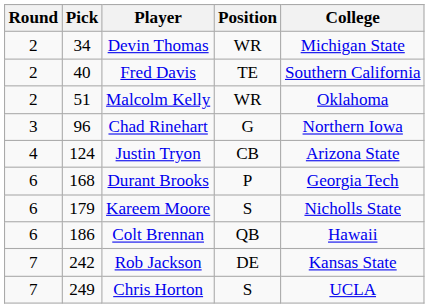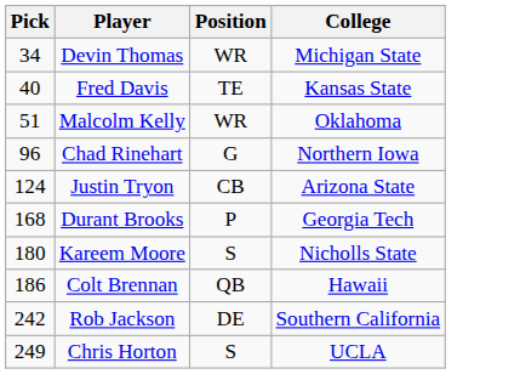- column: Round | 2 | 2 | 2 | 3 | 4 | 6 | 6 | 6 | 7 | 7
Fred Davis | College: Southern California -> Kansas State
Kareem Moore | Pick: 179 -> 180
Rob Jackson | College: Kansas State -> Southern California
